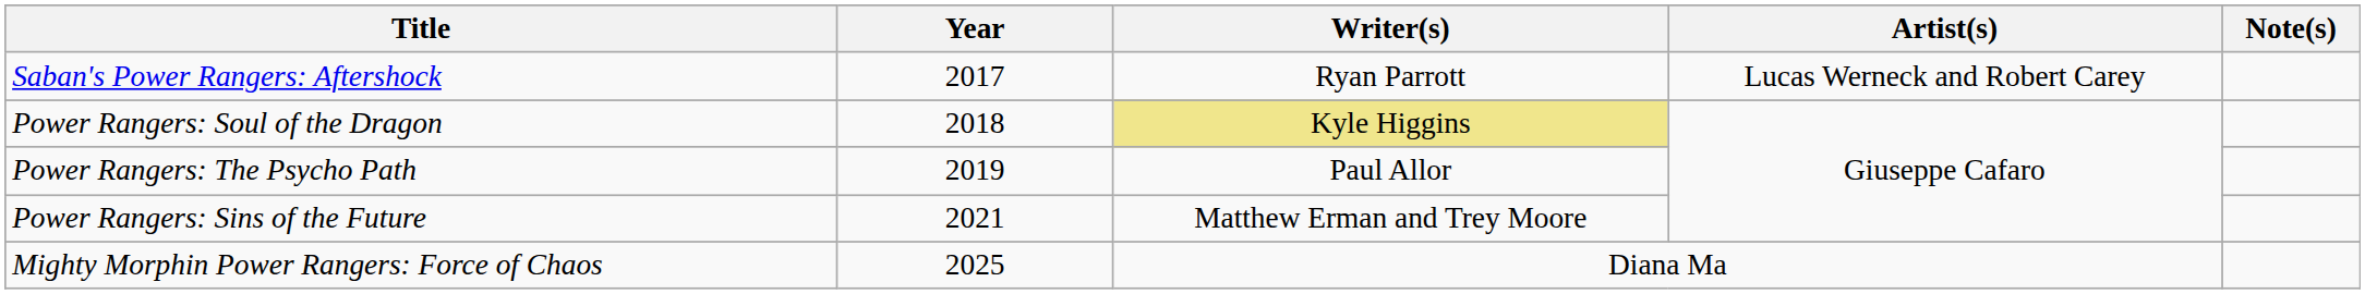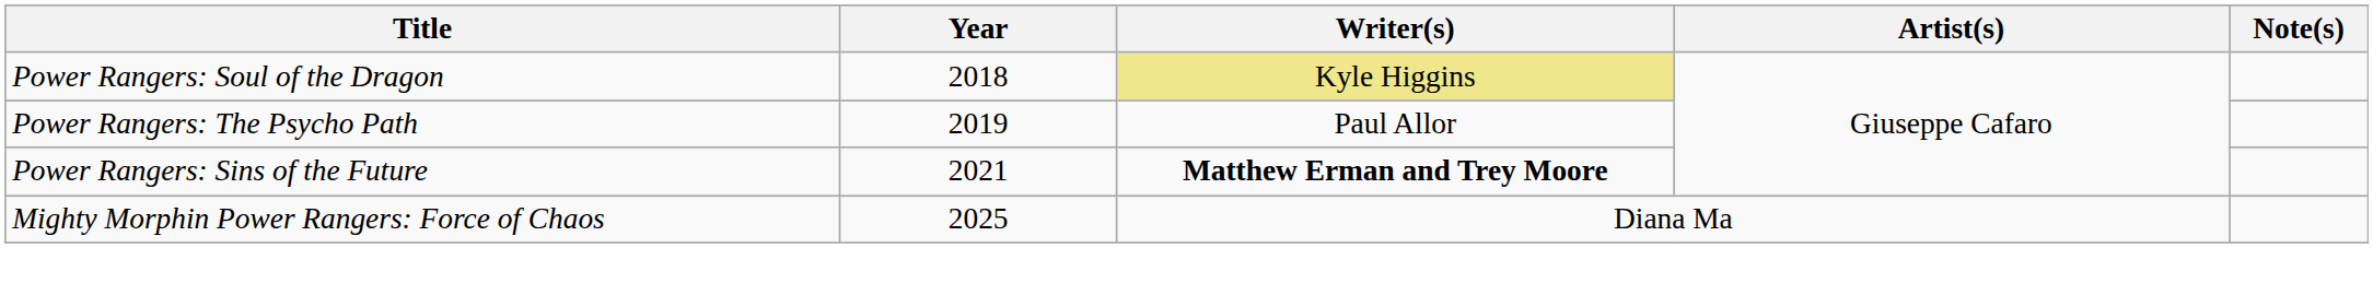- row: Saban's Power Rangers: Aftershock | 2017 | Ryan Parrott | Lucas Werneck and Robert Carey
Power Rangers: Sins of the Future | Writer(s): normal -> bold
